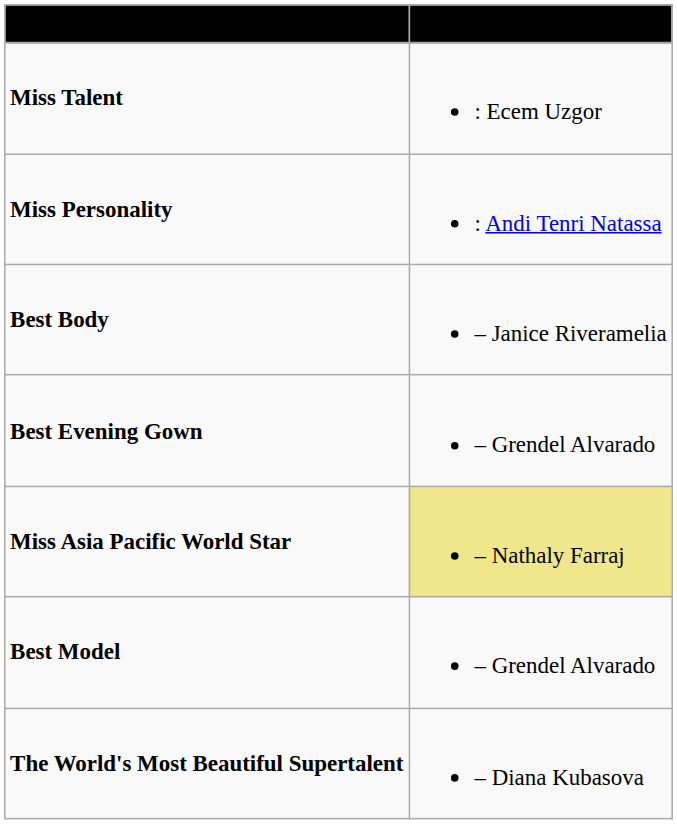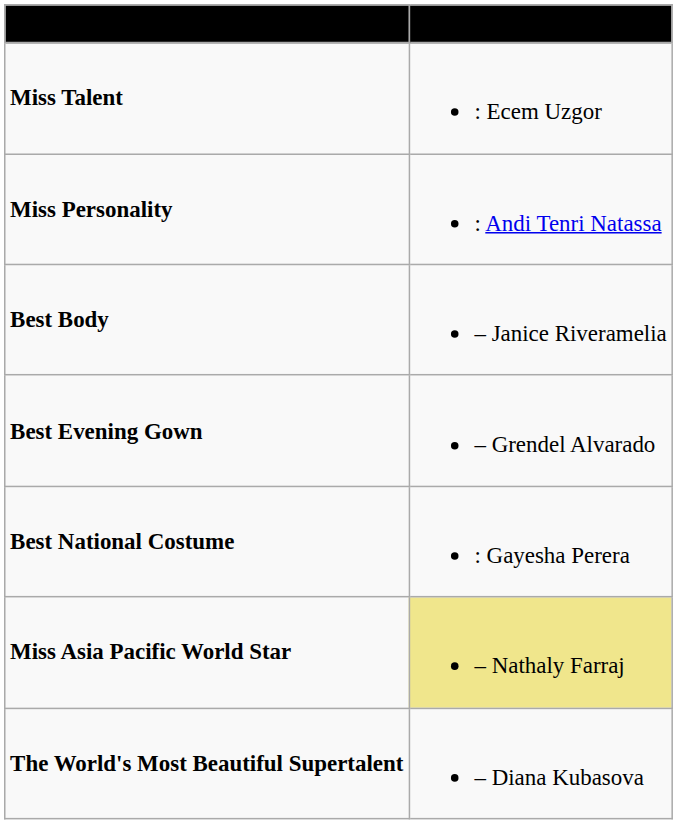+ row: Best National Costume | : Gayesha Perera
- row: Best Model | – Grendel Alvarado
